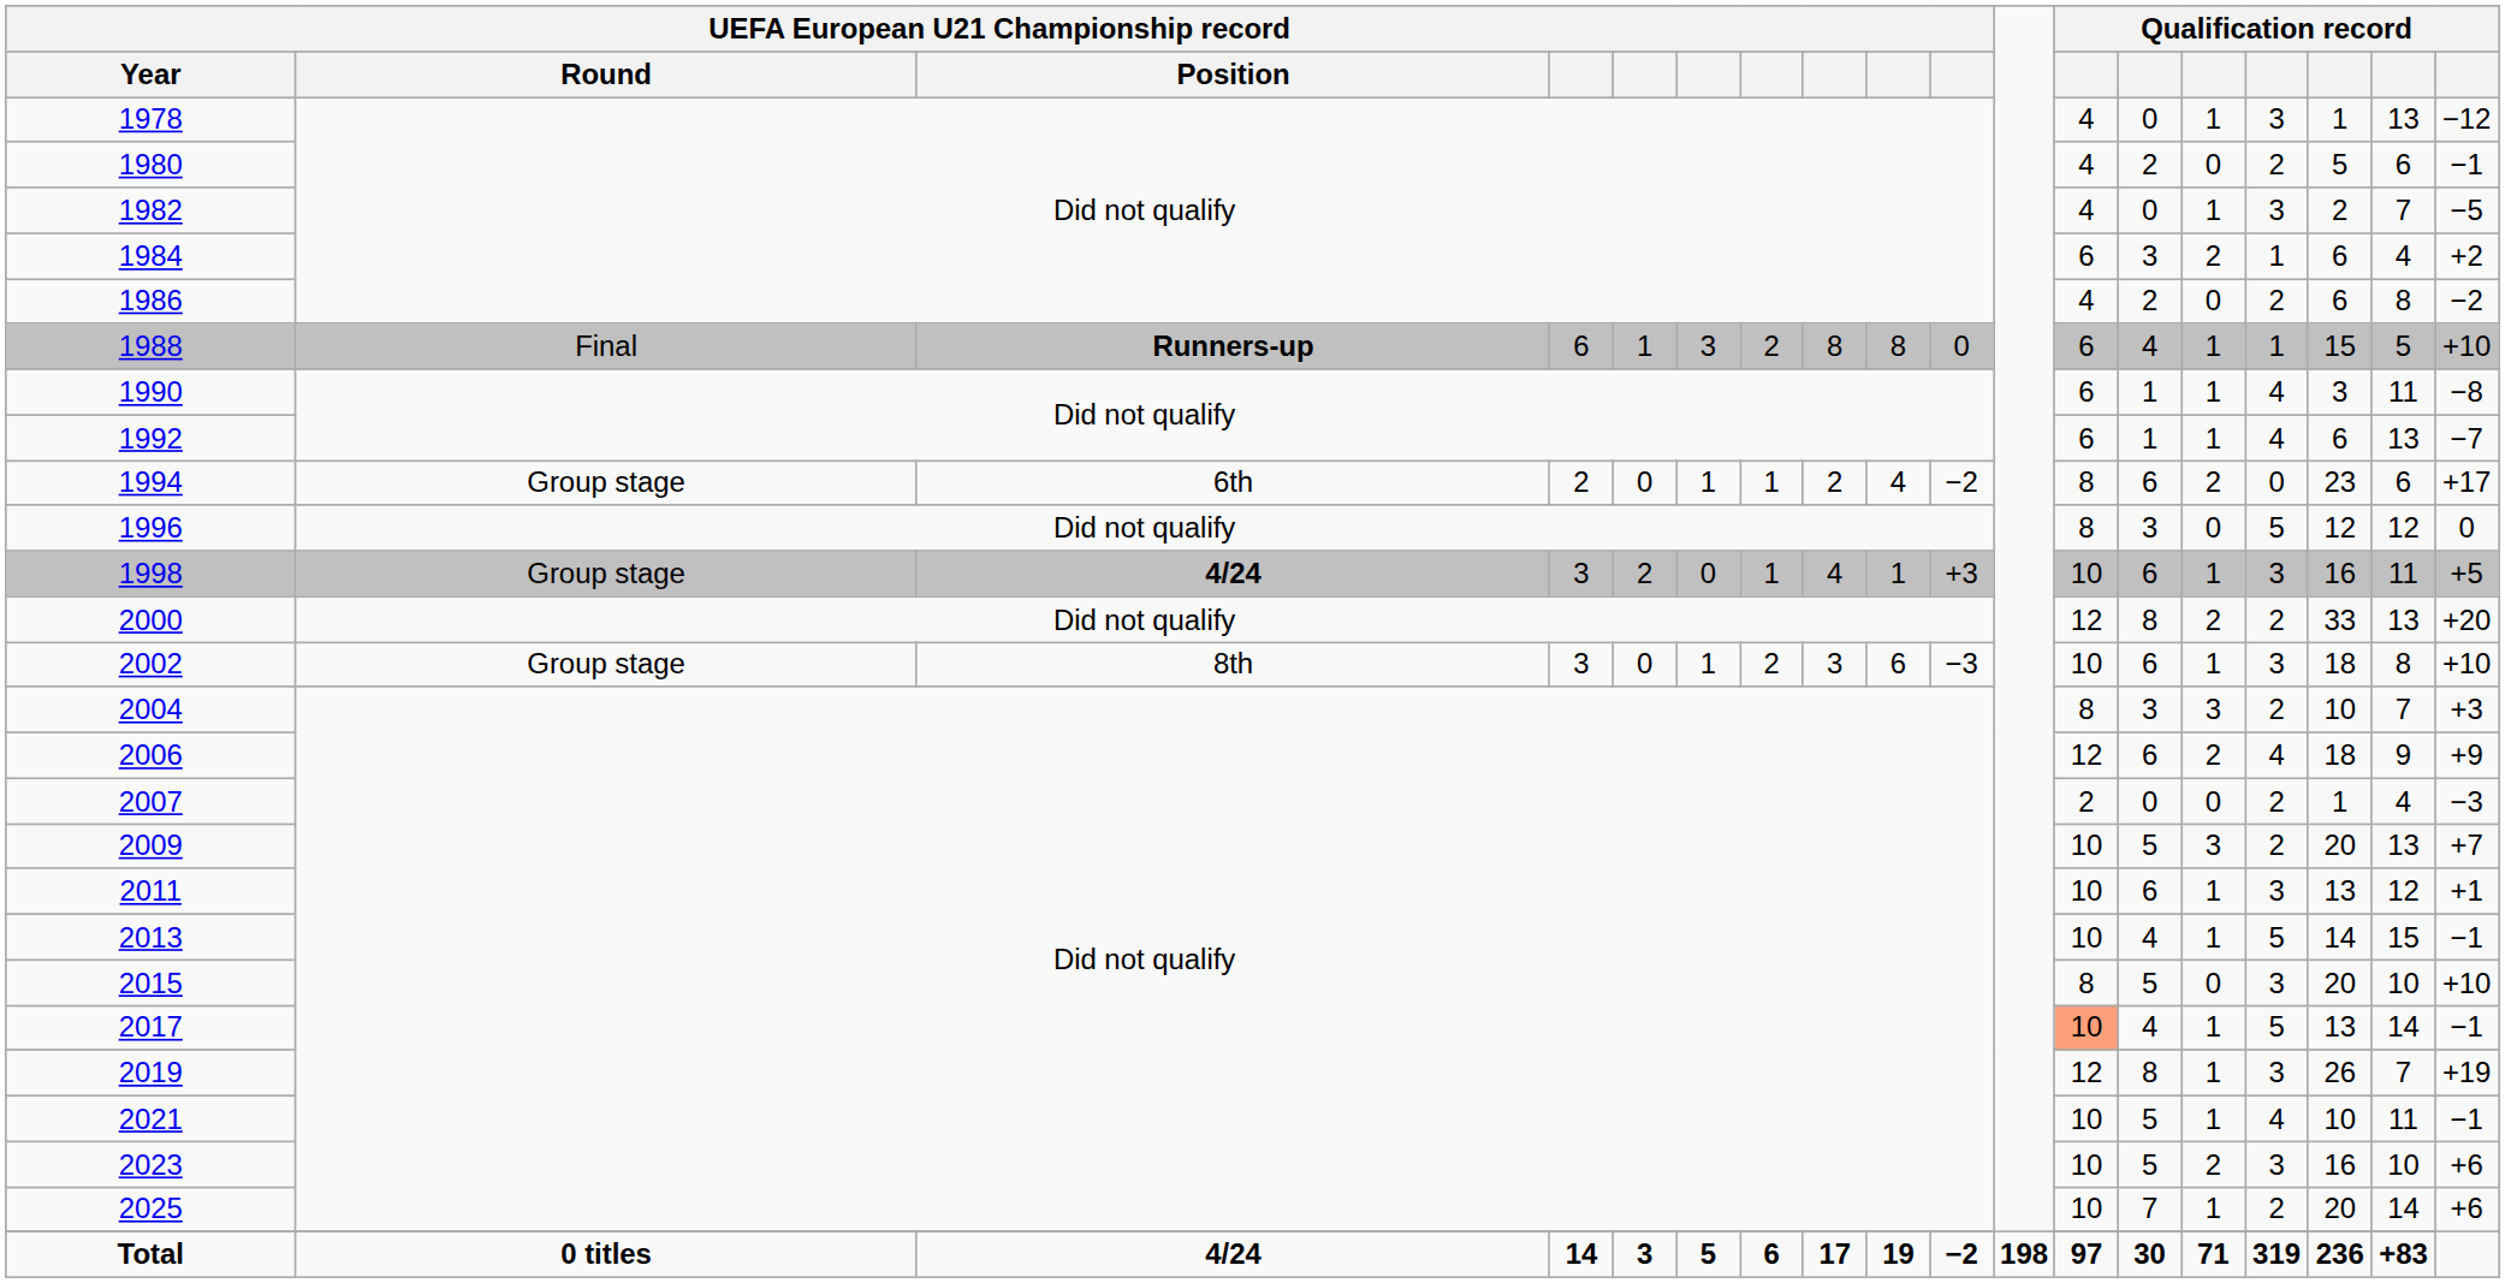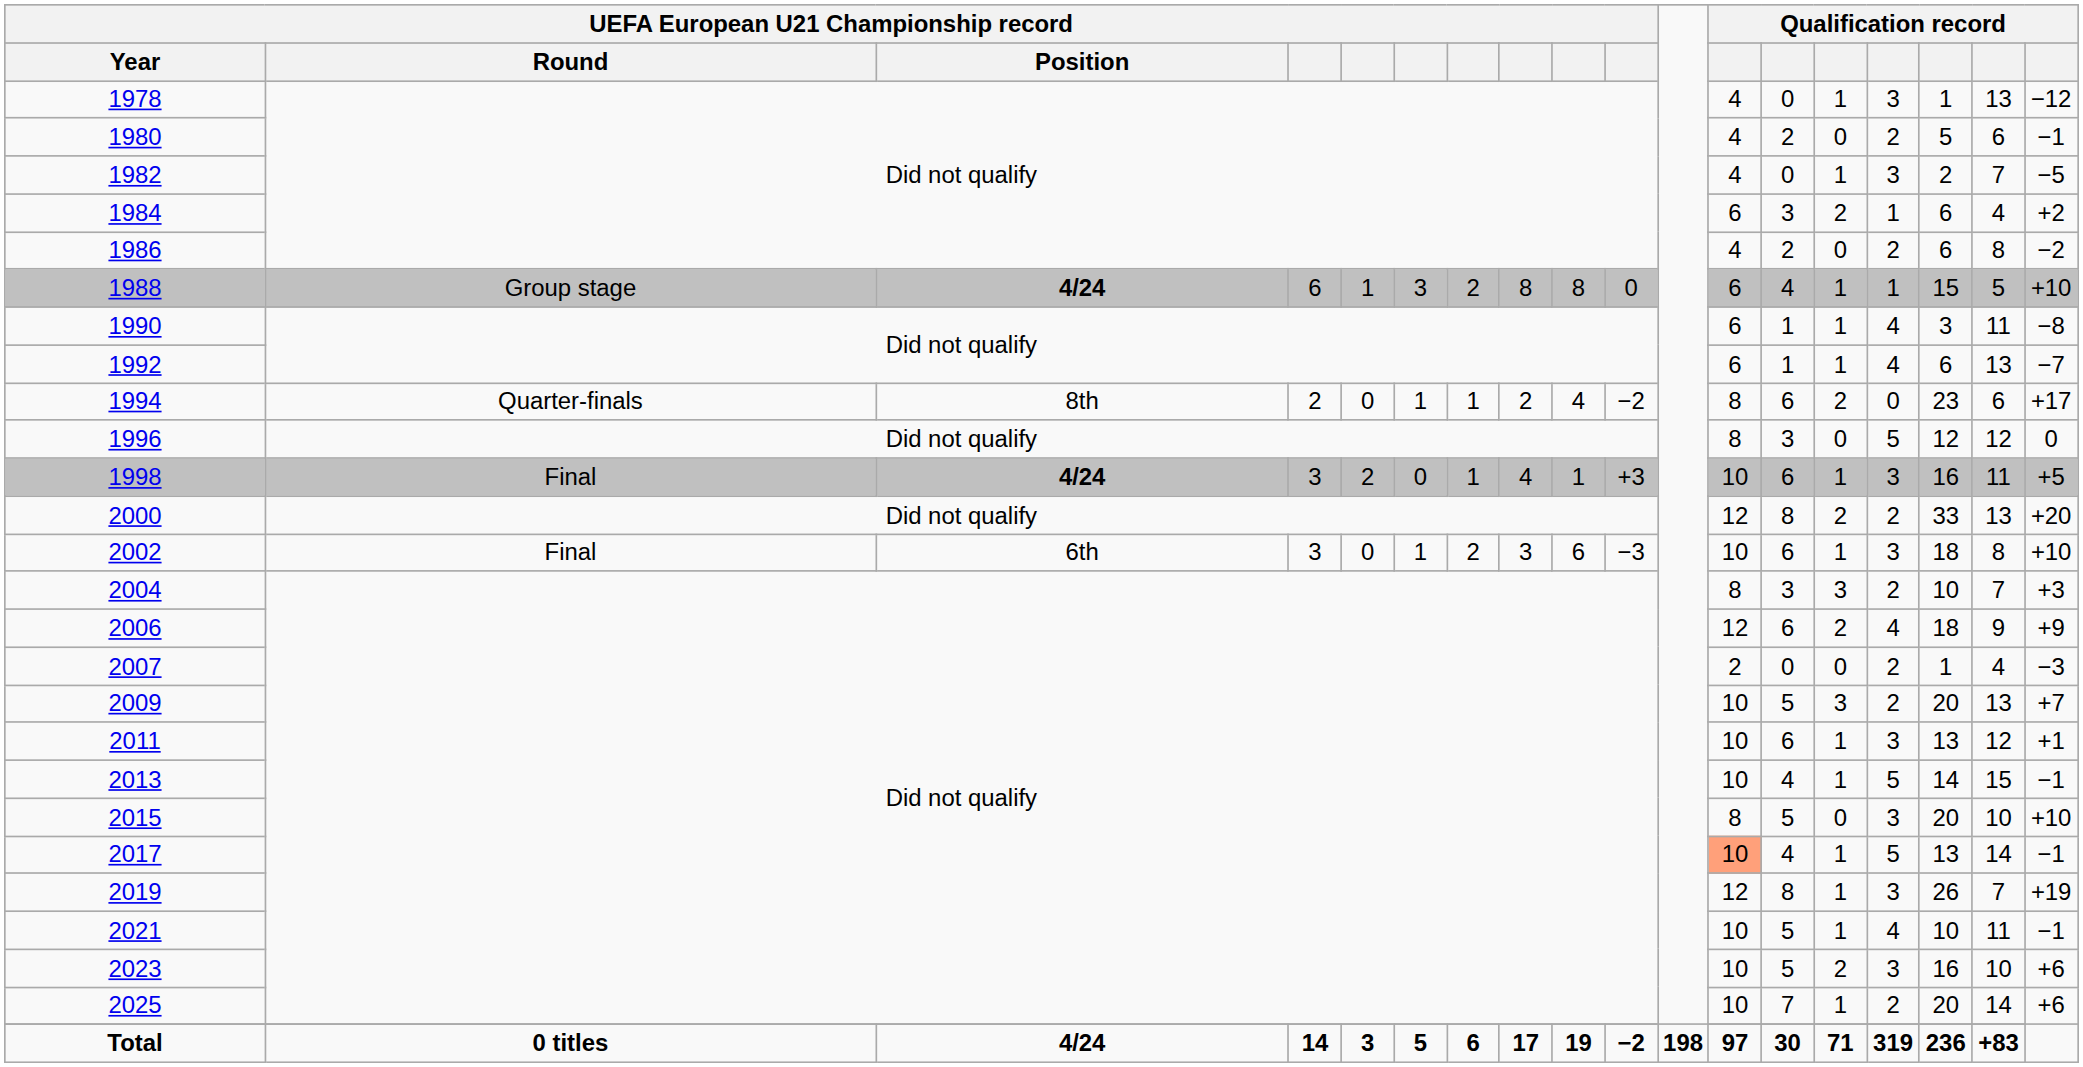1988 | UEFA European U21 Championship record / Round: Final -> Group stage
1988 | UEFA European U21 Championship record / Position: Runners-up -> 4/24
1994 | UEFA European U21 Championship record / Round: Group stage -> Quarter-finals
1994 | UEFA European U21 Championship record / Position: 6th -> 8th
1998 | UEFA European U21 Championship record / Round: Group stage -> Final
2002 | UEFA European U21 Championship record / Round: Group stage -> Final
2002 | UEFA European U21 Championship record / Position: 8th -> 6th
